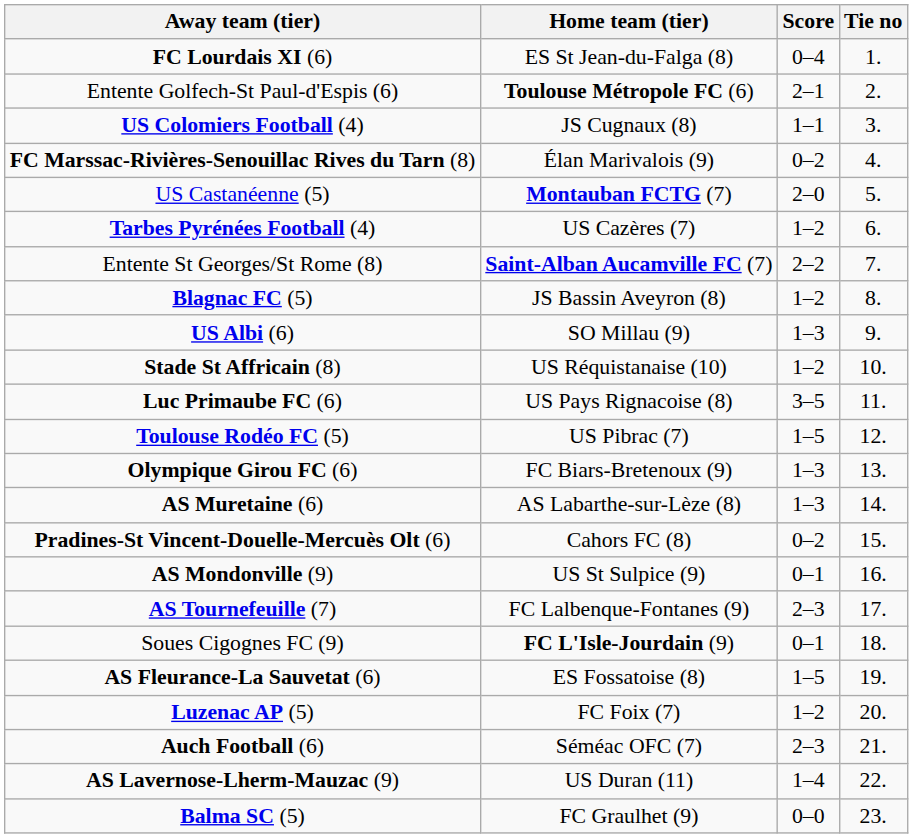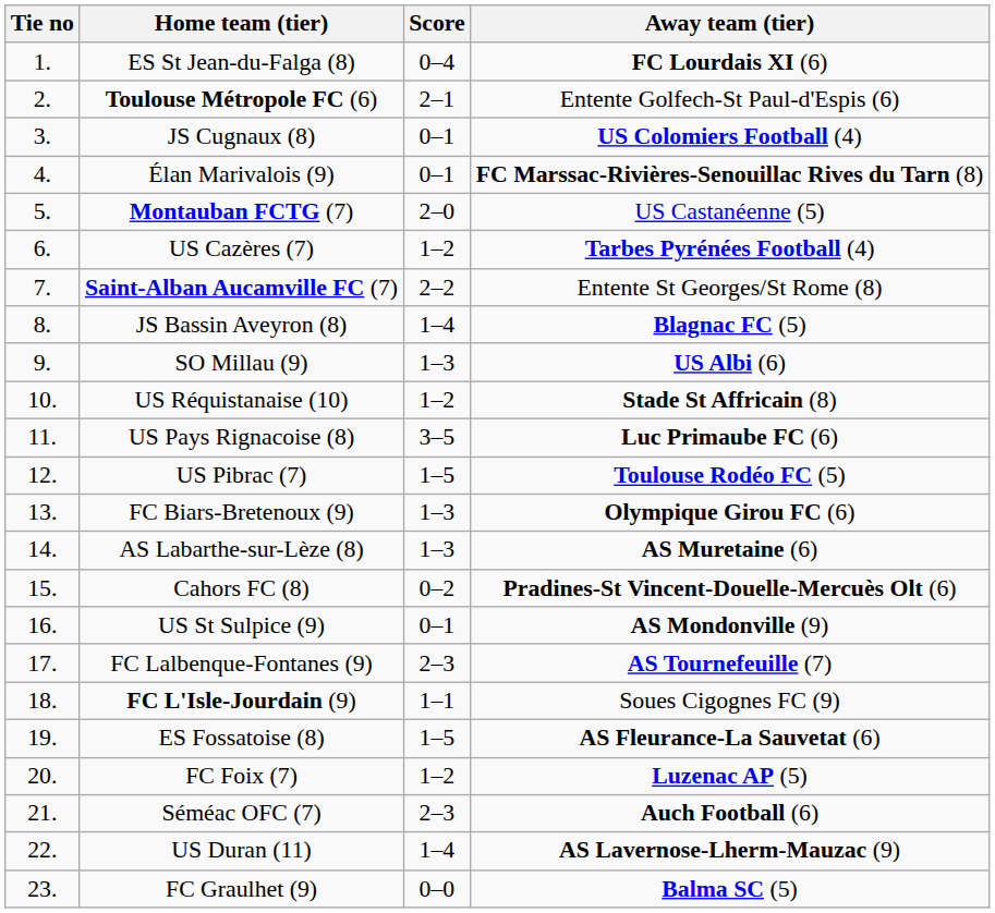columns swapped: Tie no <-> Away team (tier)
JS Cugnaux (8) | Score: 1–1 -> 0–1
Élan Marivalois (9) | Score: 0–2 -> 0–1
JS Bassin Aveyron (8) | Score: 1–2 -> 1–4
FC L'Isle-Jourdain (9) | Score: 0–1 -> 1–1
